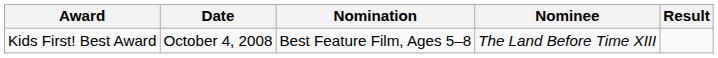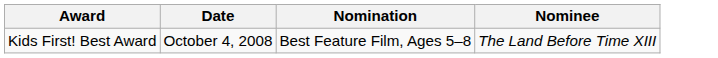- column: Result
